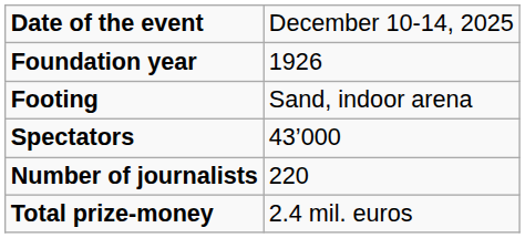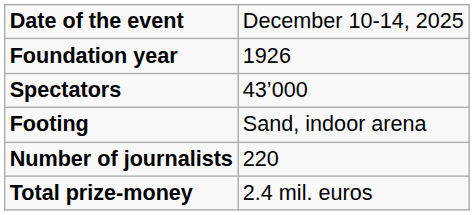rows swapped: Spectators <-> Footing
